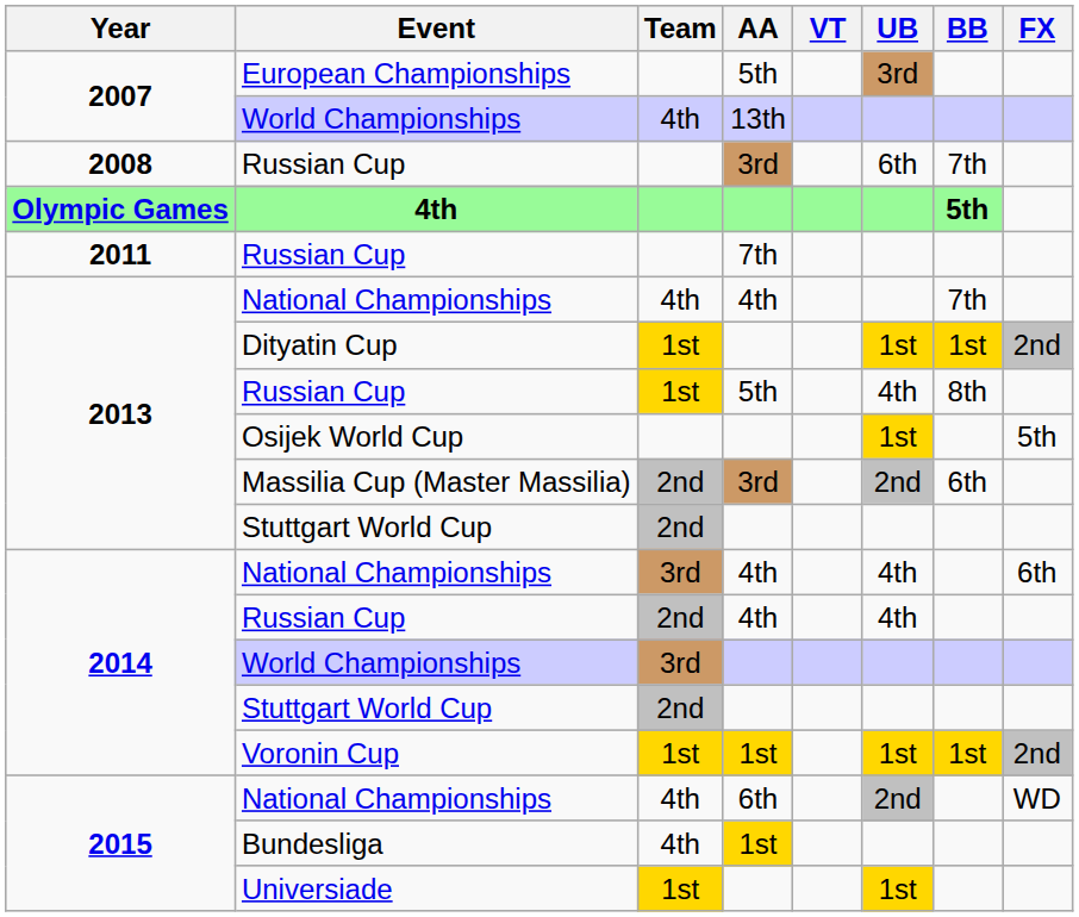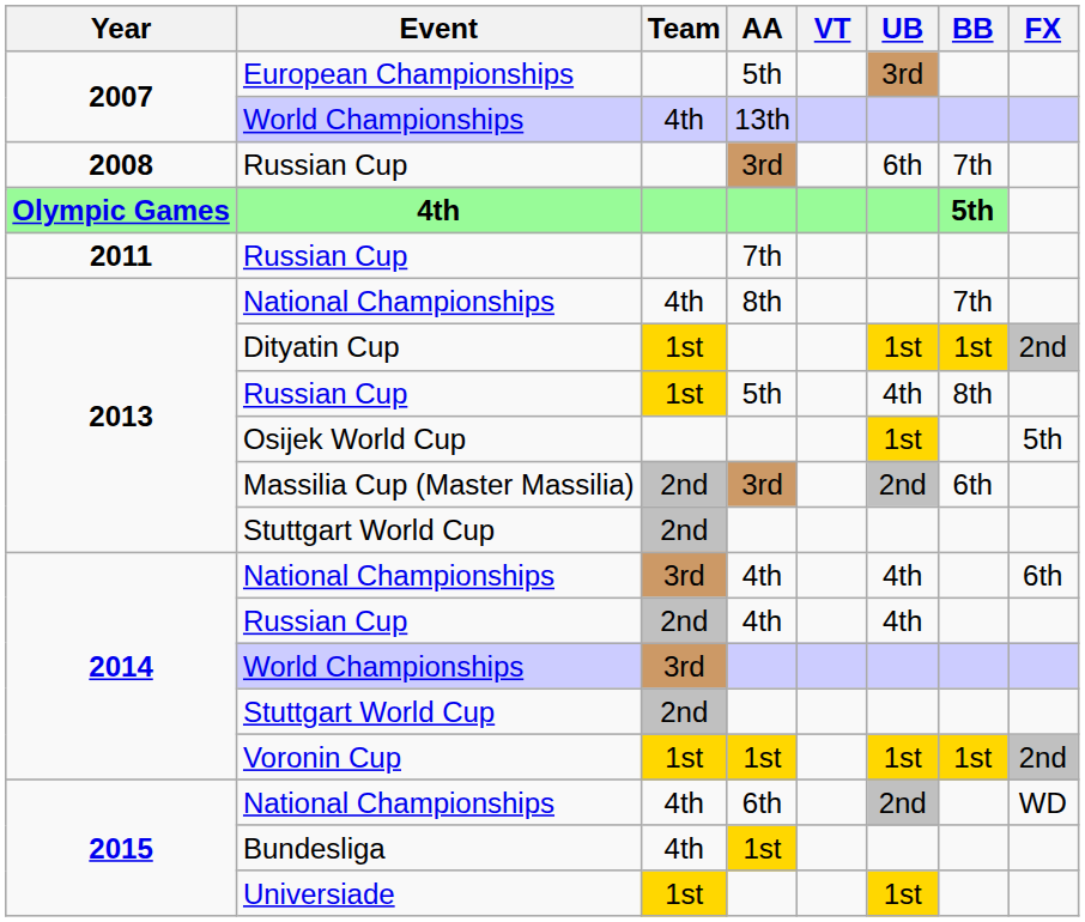2013 / National Championships | AA: 4th -> 8th
